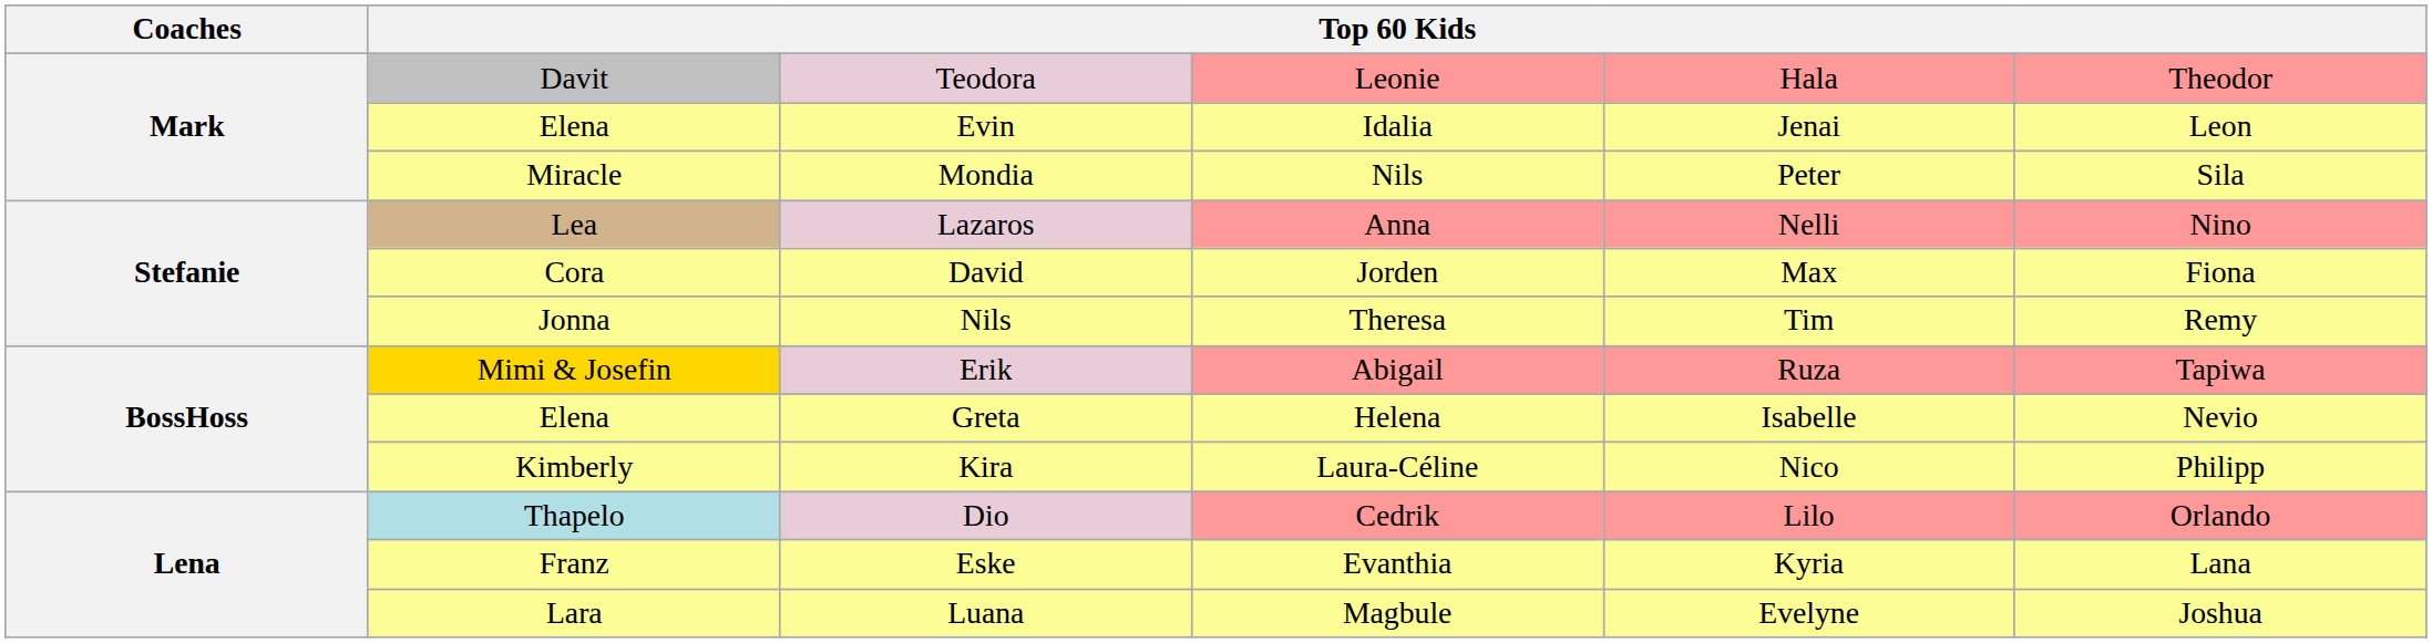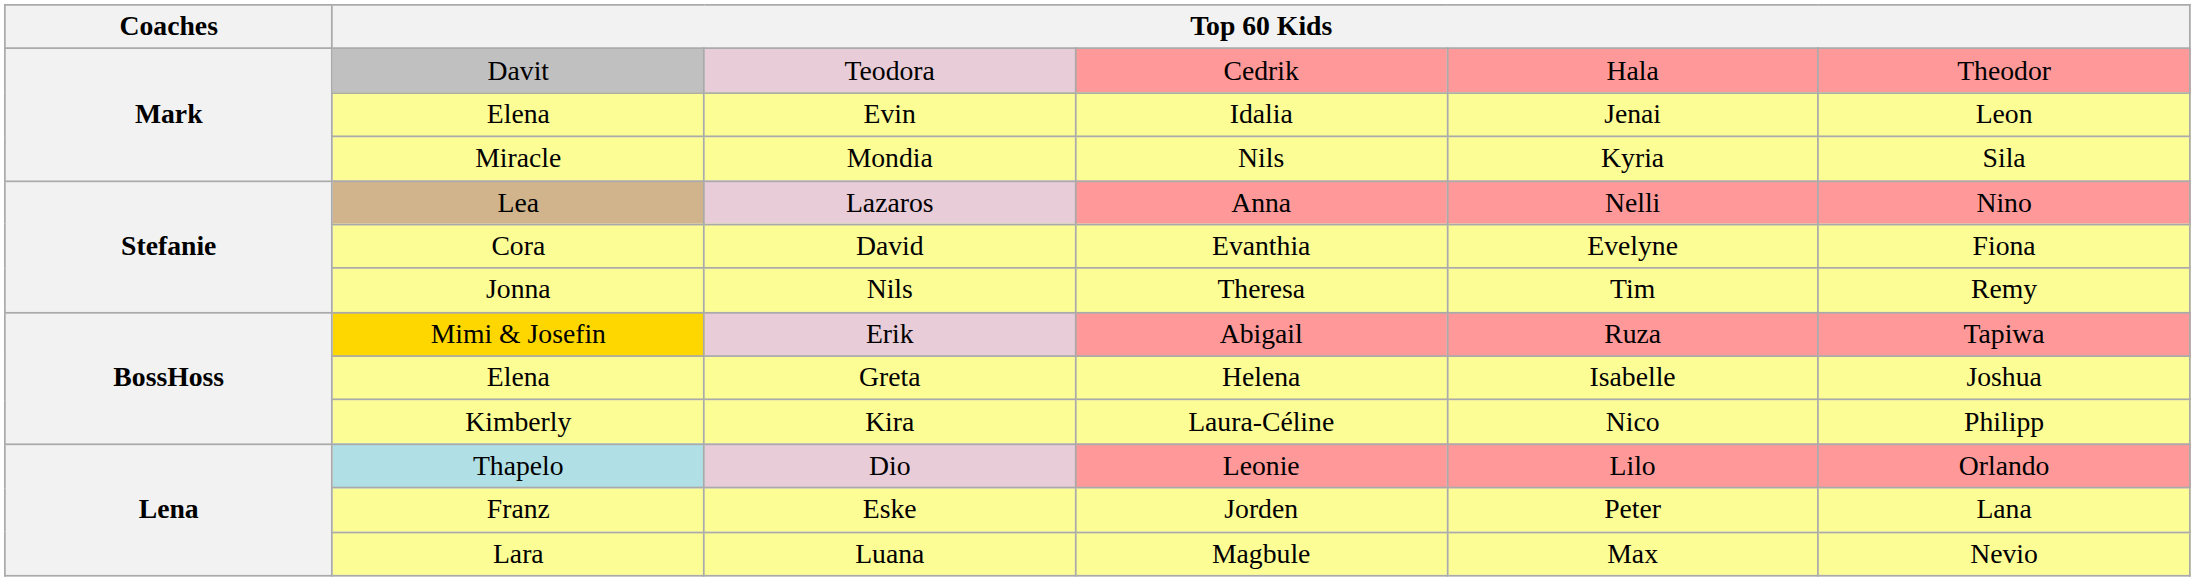Teodora | column 4: Leonie -> Cedrik
Mondia | column 5: Peter -> Kyria
David | column 4: Jorden -> Evanthia
David | column 5: Max -> Evelyne
Greta | column 6: Nevio -> Joshua
Dio | column 4: Cedrik -> Leonie
Eske | column 4: Evanthia -> Jorden
Eske | column 5: Kyria -> Peter
Luana | column 5: Evelyne -> Max
Luana | column 6: Joshua -> Nevio
